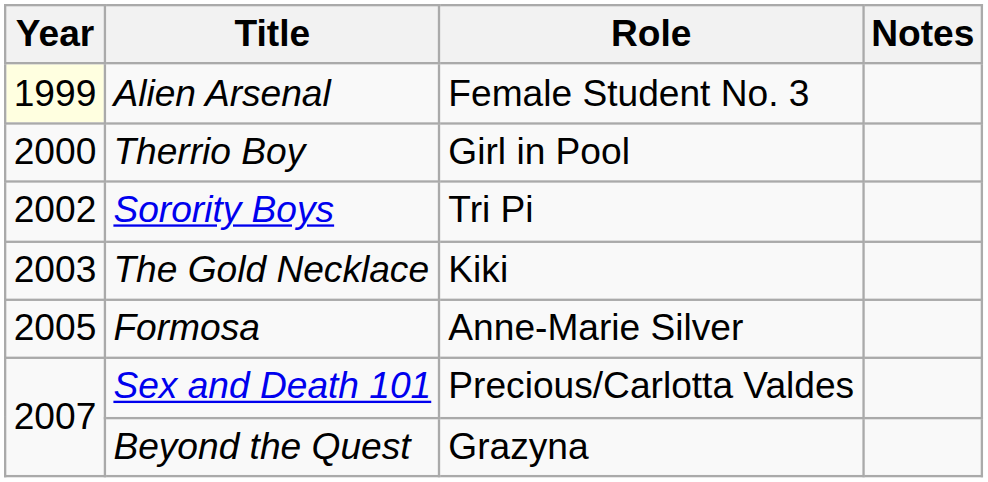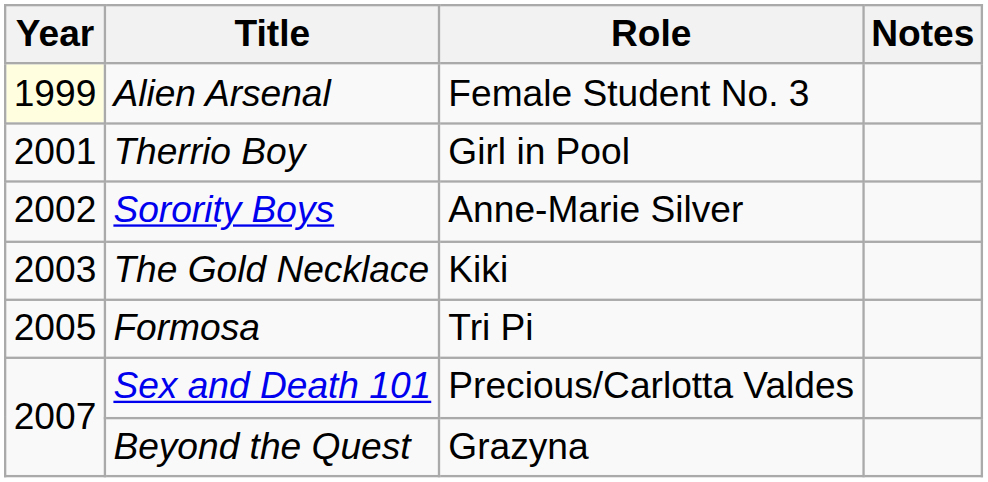Therrio Boy | Year: 2000 -> 2001
Sorority Boys | Role: Tri Pi -> Anne-Marie Silver
Formosa | Role: Anne-Marie Silver -> Tri Pi
